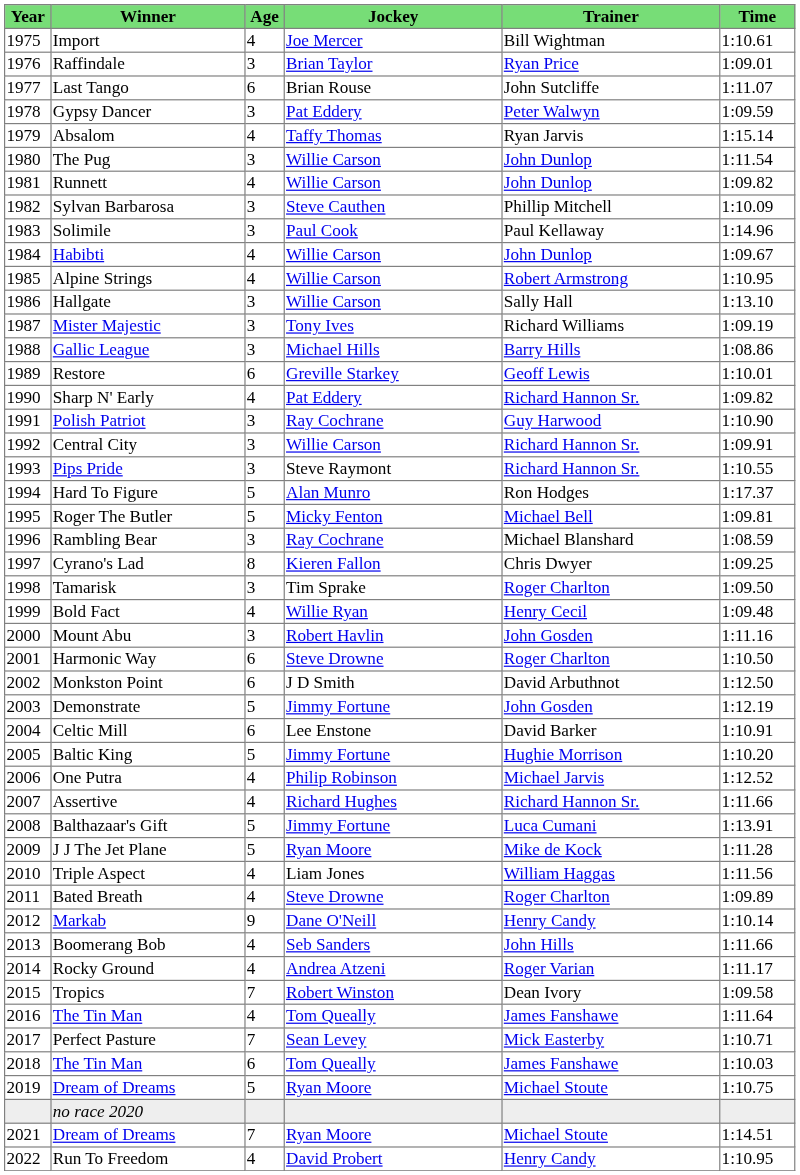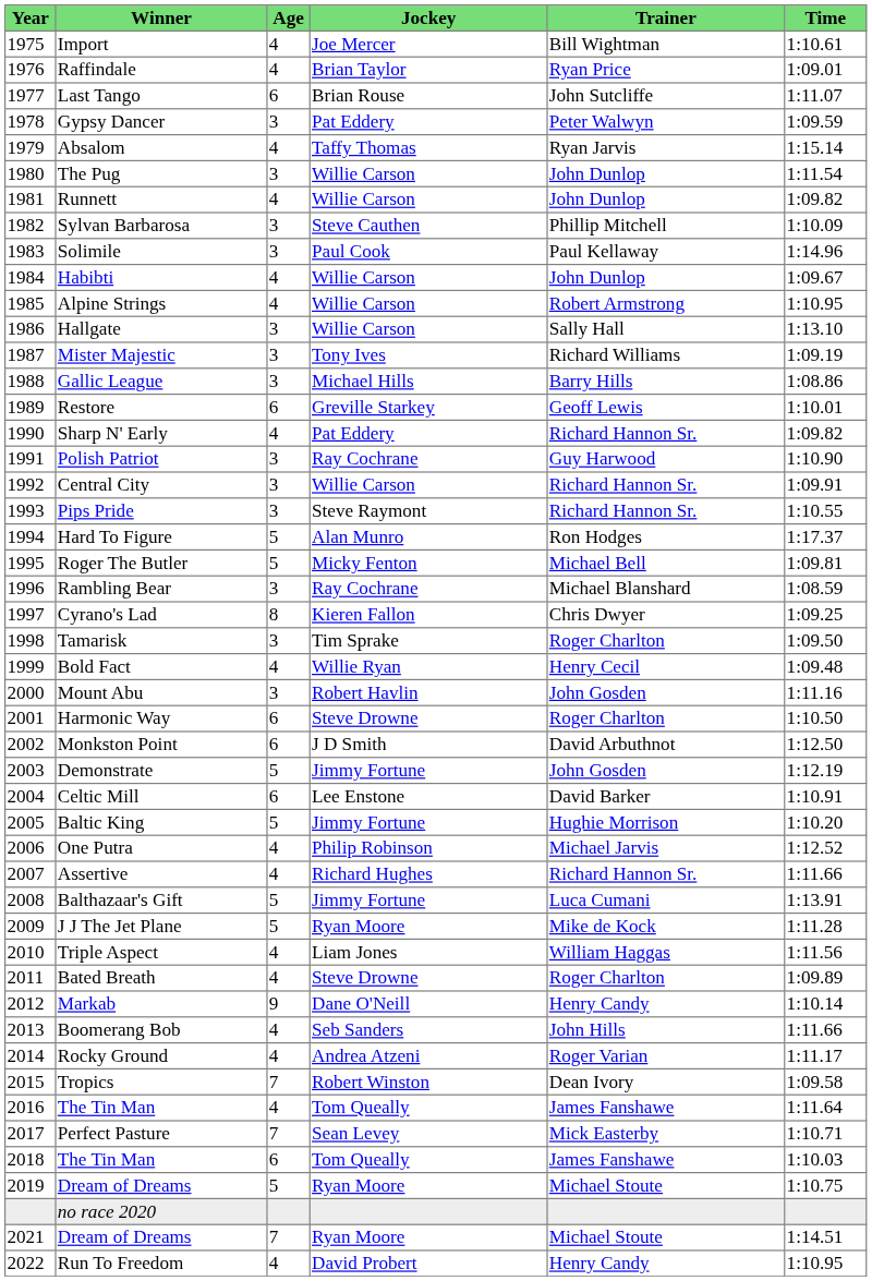Raffindale | Age: 3 -> 4
